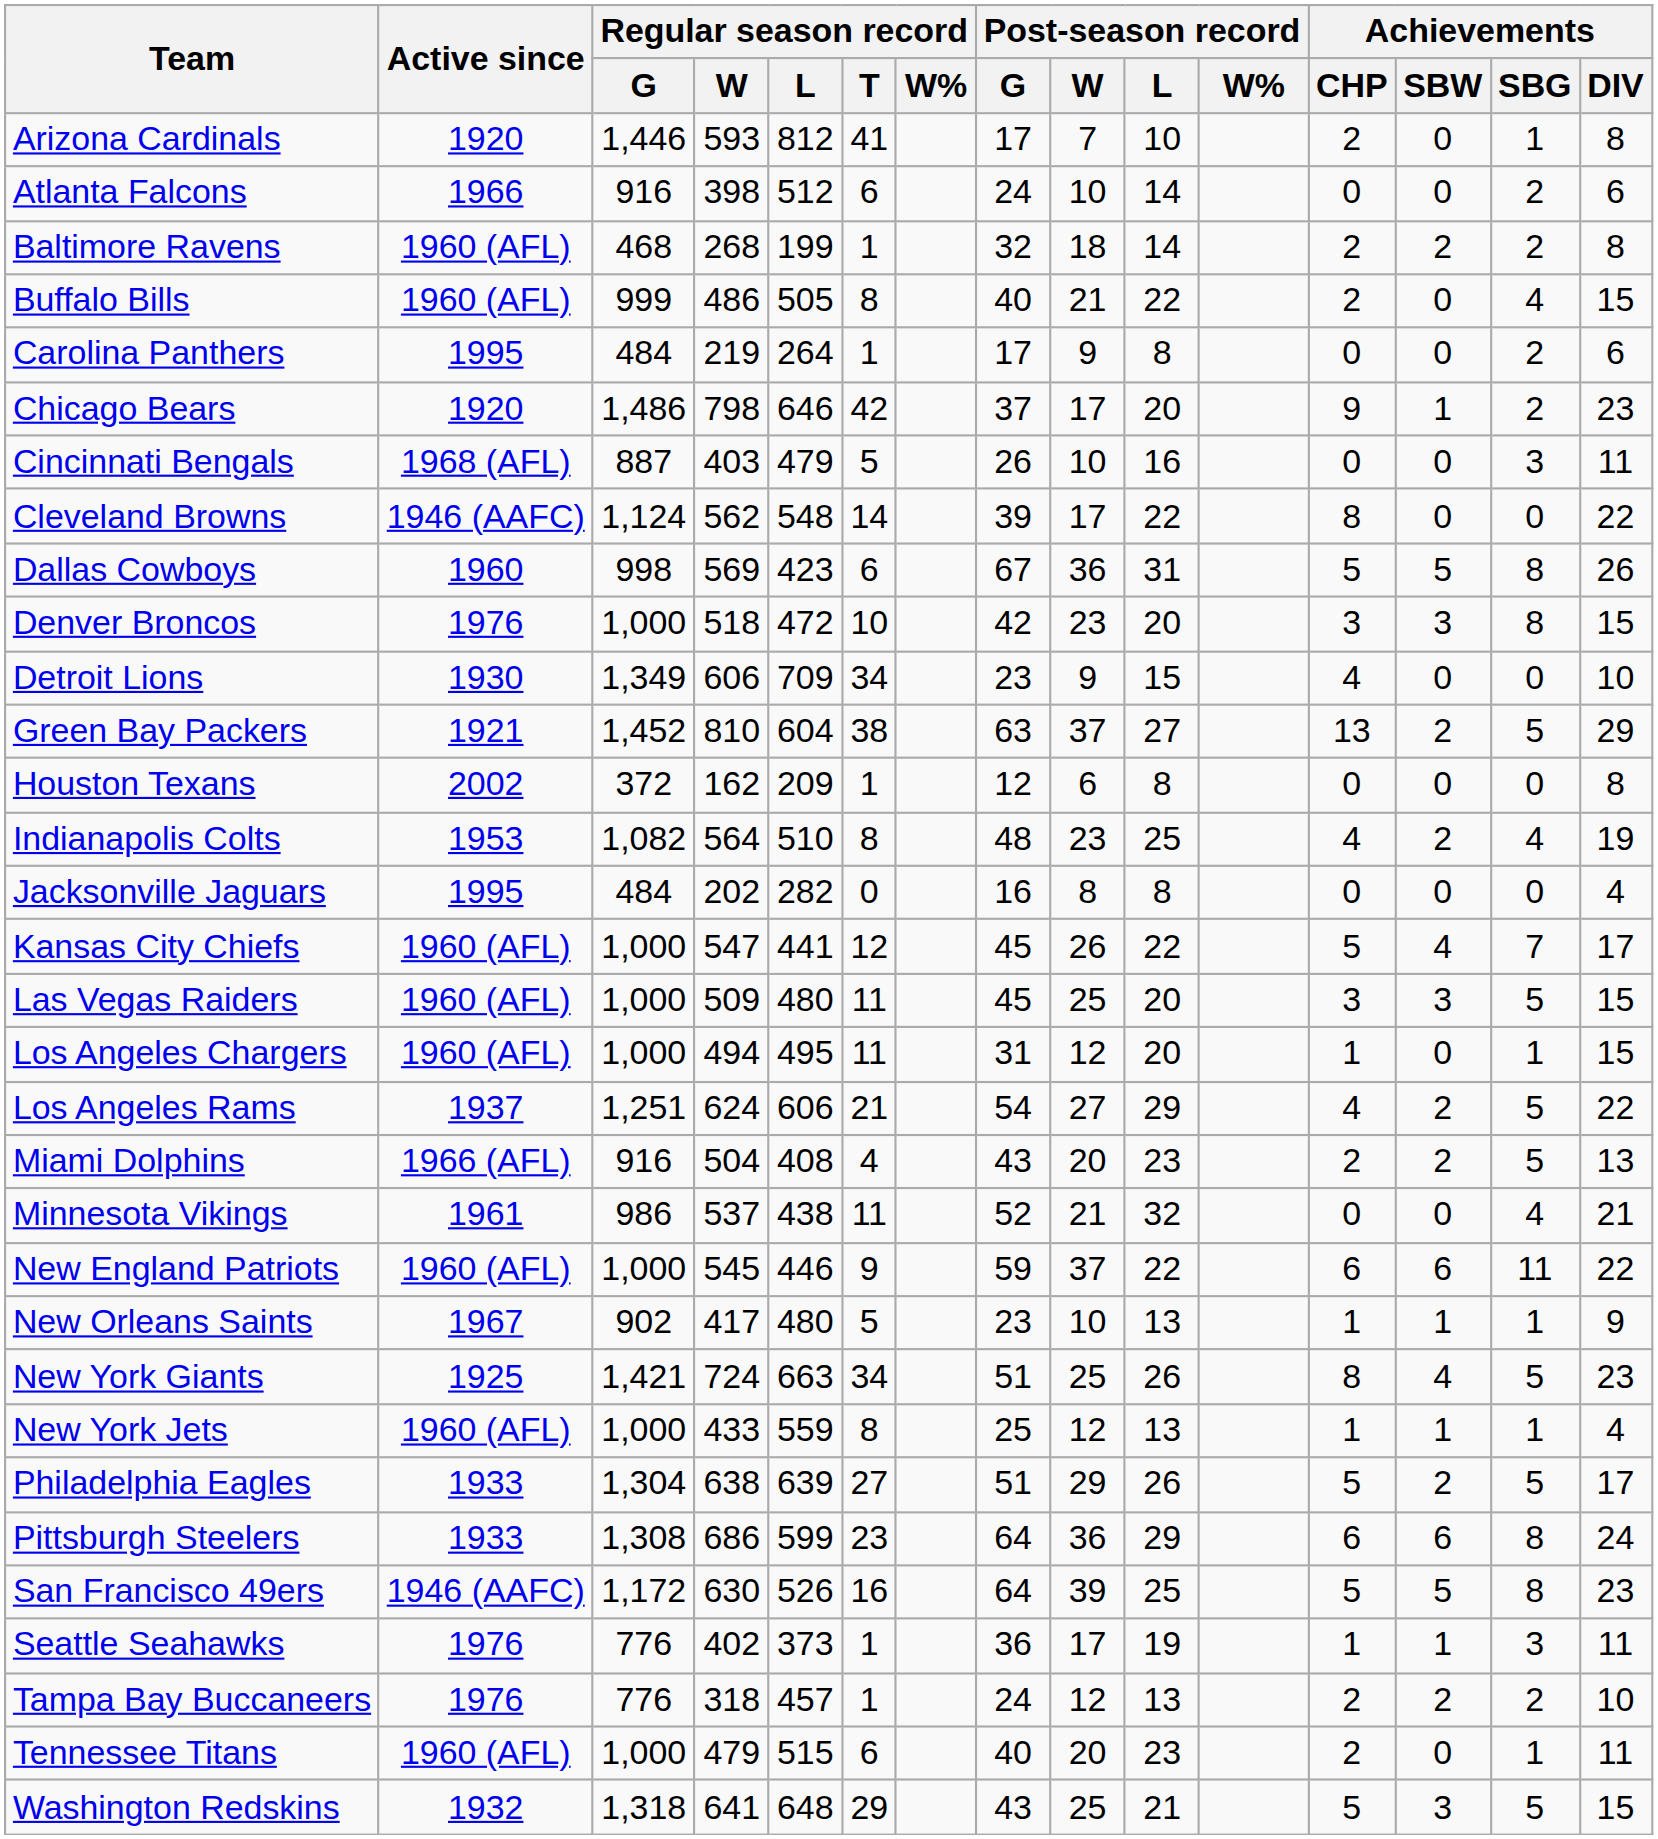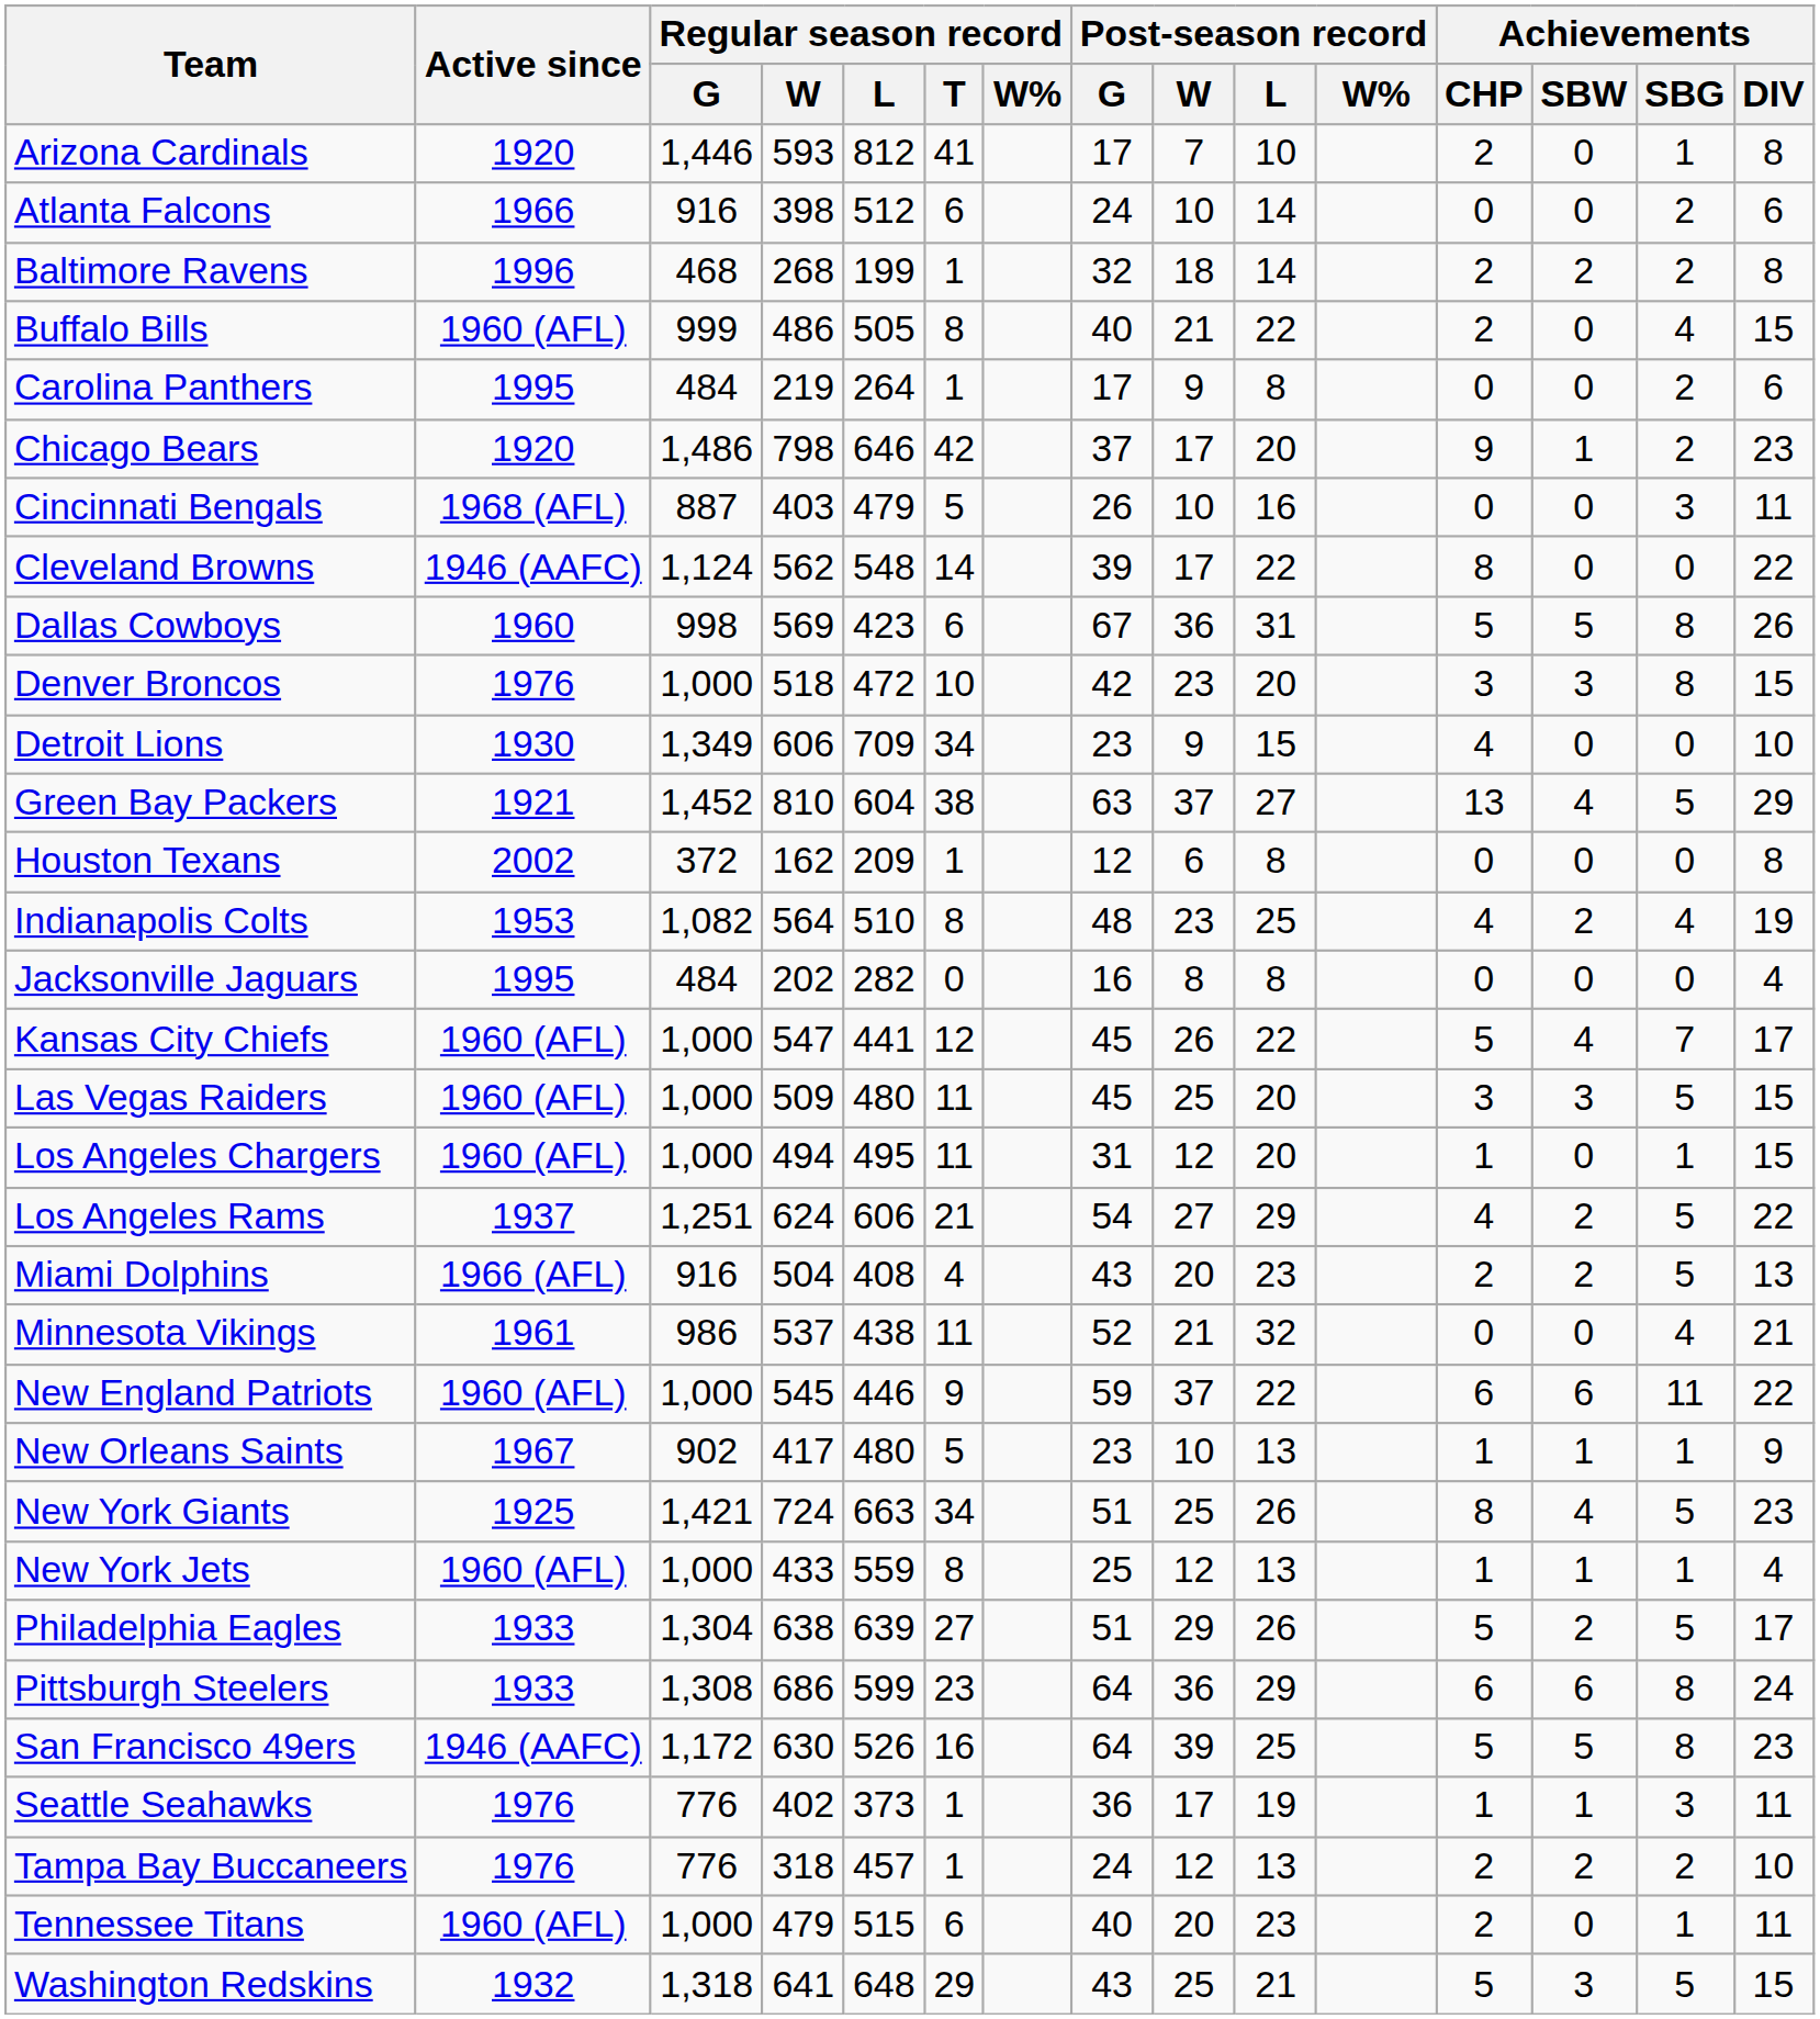Baltimore Ravens | Active since: 1960 (AFL) -> 1996
Green Bay Packers | Achievements / SBW: 2 -> 4
